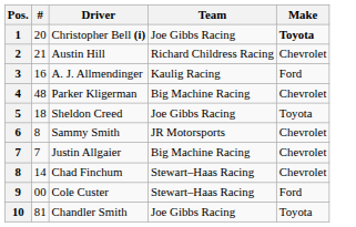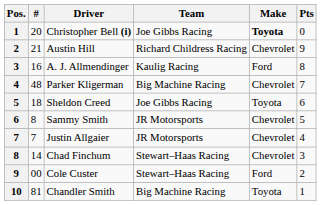+ column: Pts | 0 | 9 | 8 | 7 | 6 | 5 | 4 | 3 | 2 | 1
Justin Allgaier | Team: Big Machine Racing -> JR Motorsports
Chandler Smith | Team: Joe Gibbs Racing -> Big Machine Racing
